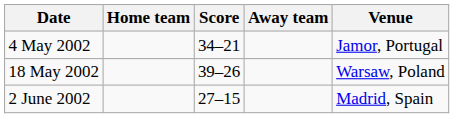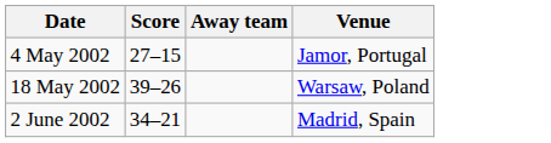- column: Home team
4 May 2002 | Score: 34–21 -> 27–15
2 June 2002 | Score: 27–15 -> 34–21
